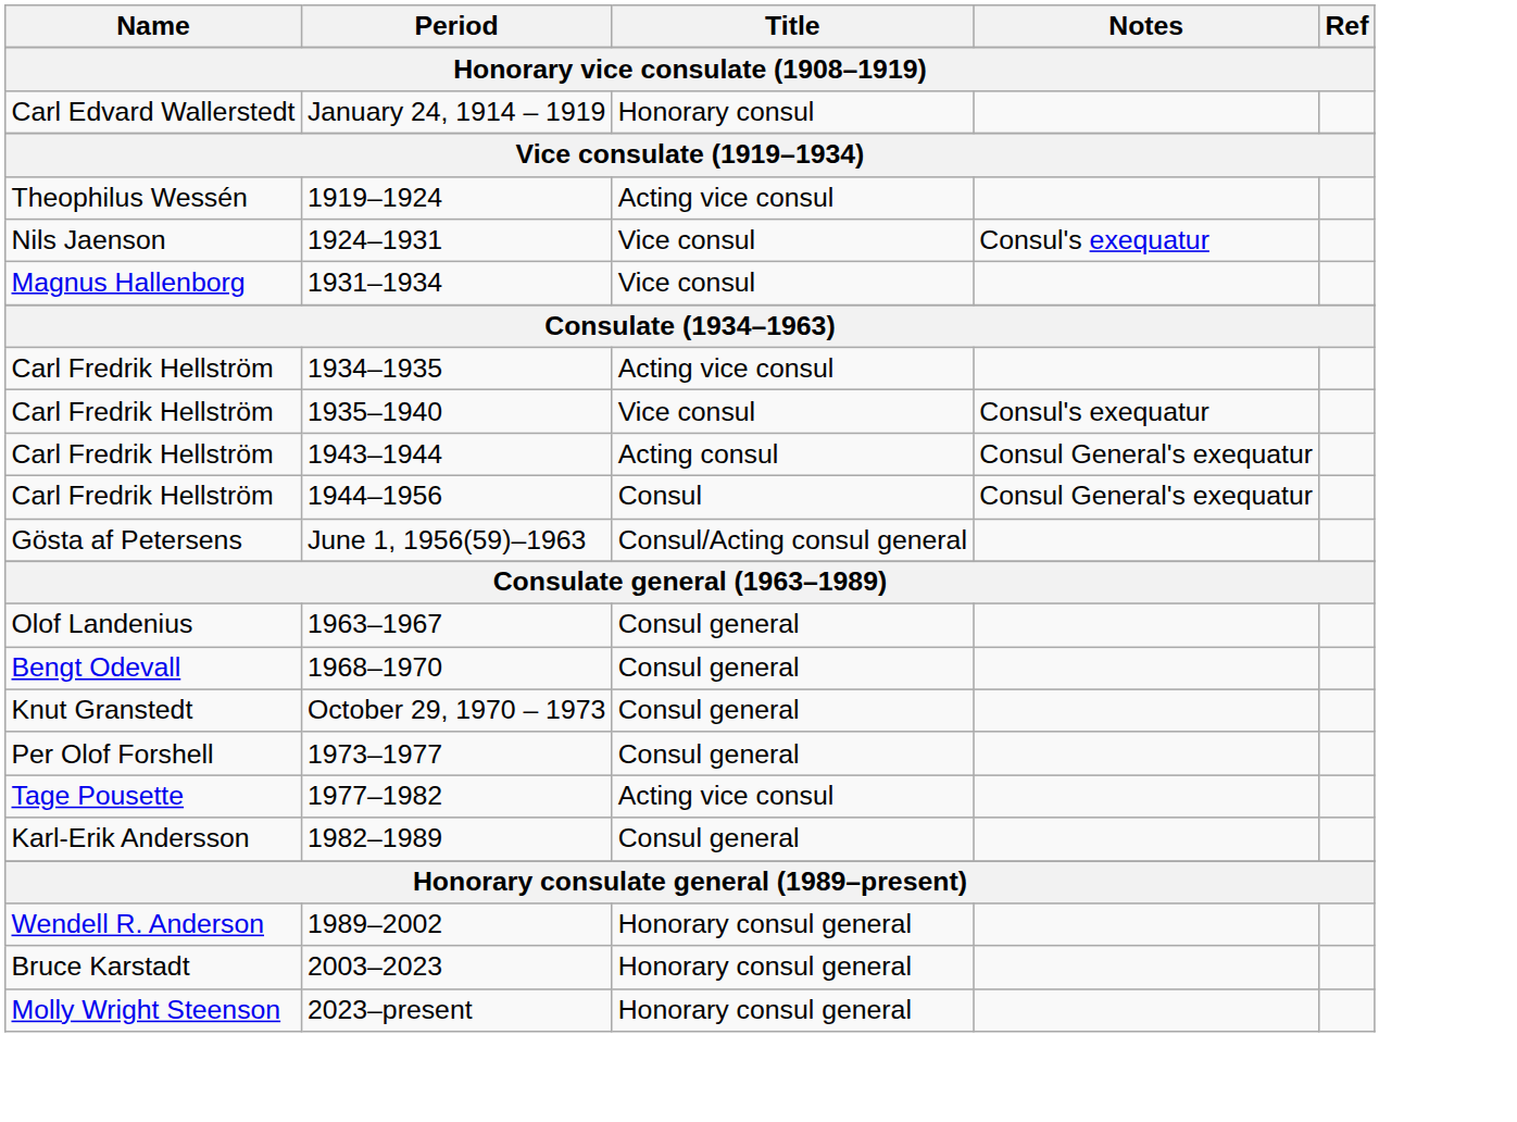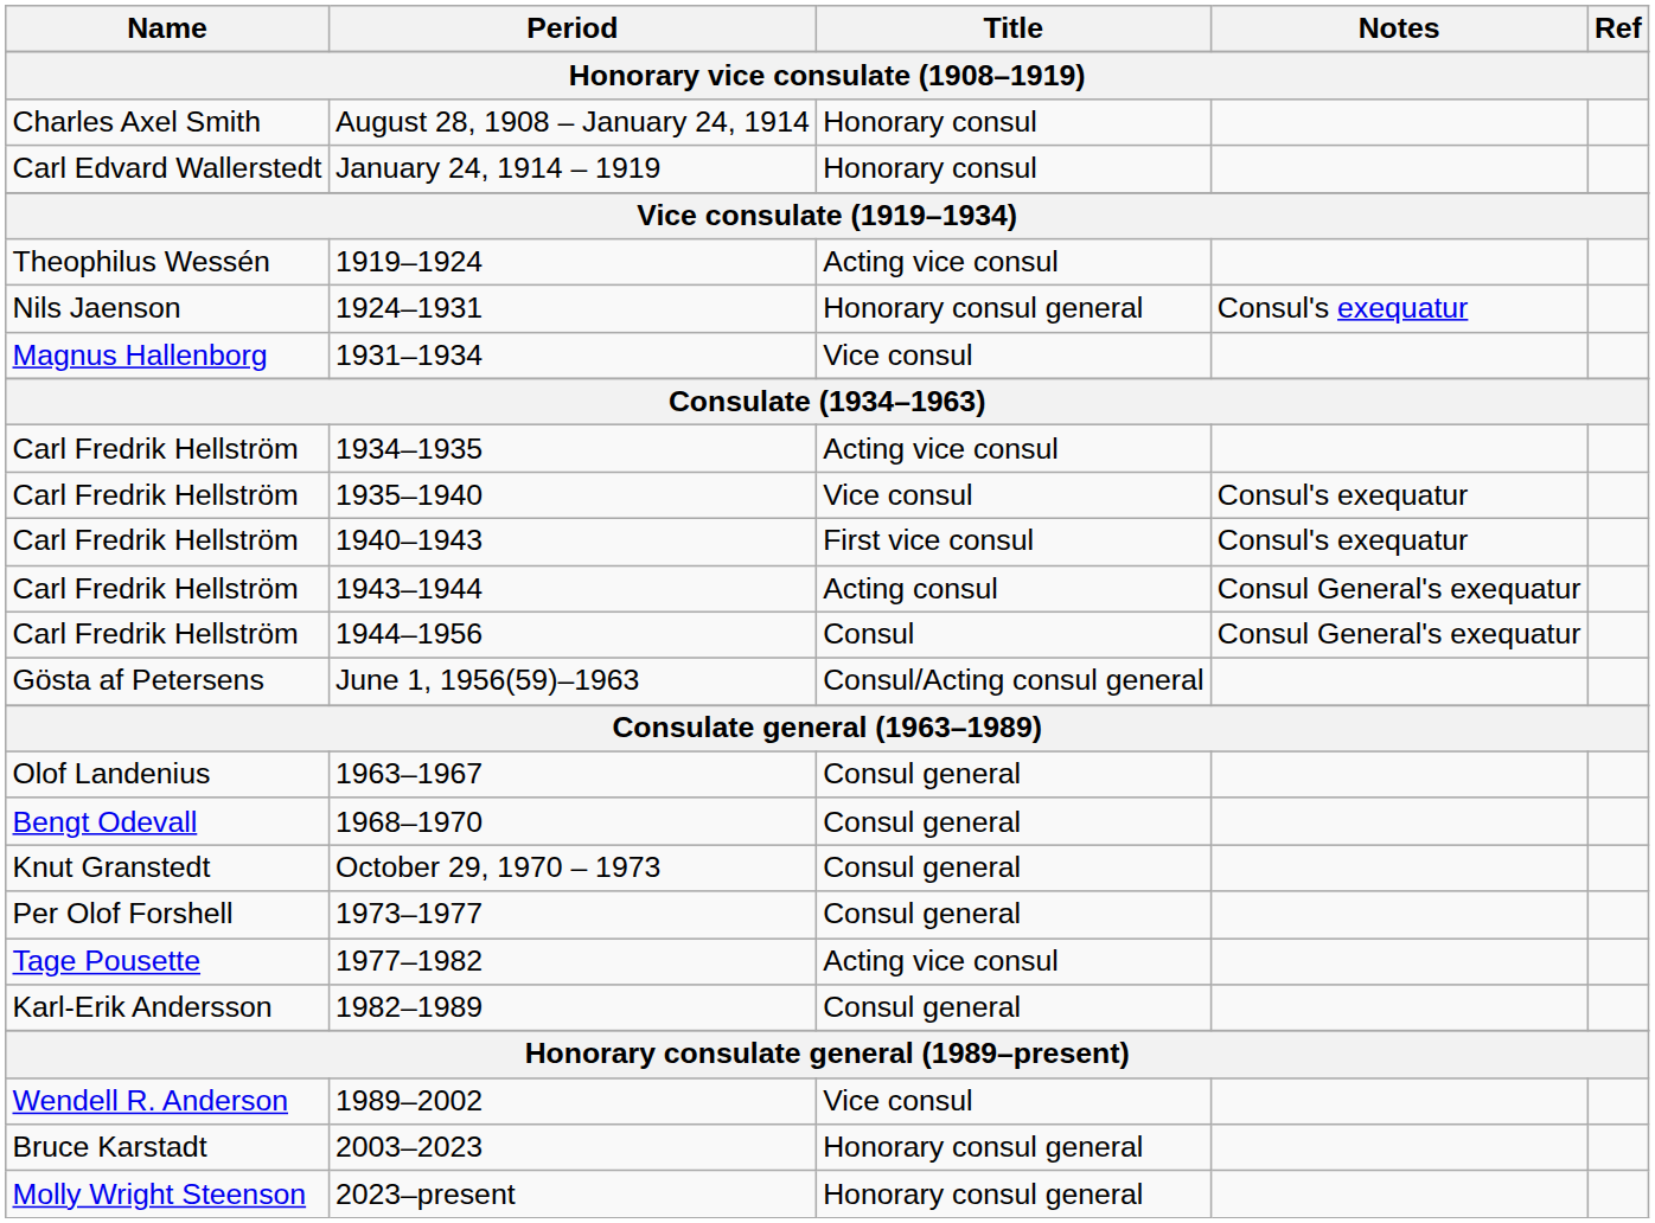+ row: Charles Axel Smith | August 28, 1908 – January 24, 1914 | Honorary consul
1924–1931 | Title: Vice consul -> Honorary consul general
+ row: Carl Fredrik Hellström | 1940–1943 | First vice consul | Consul's exequatur
1989–2002 | Title: Honorary consul general -> Vice consul
